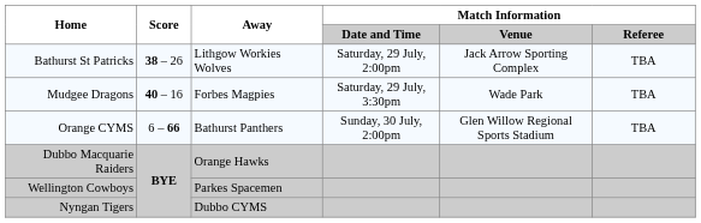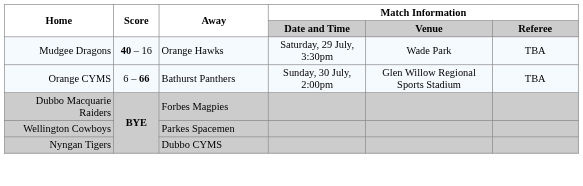- row: Bathurst St Patricks | 38 – 26 | Lithgow Workies Wolves | Saturday, 29 July, 2:00pm | Jack Arrow Sporting Complex | TBA
Mudgee Dragons | Away: Forbes Magpies -> Orange Hawks
Dubbo Macquarie Raiders | Away: Orange Hawks -> Forbes Magpies
